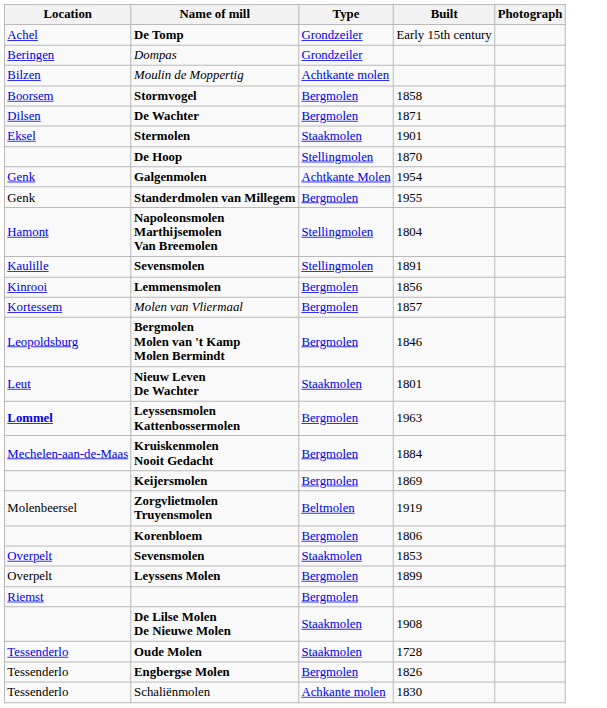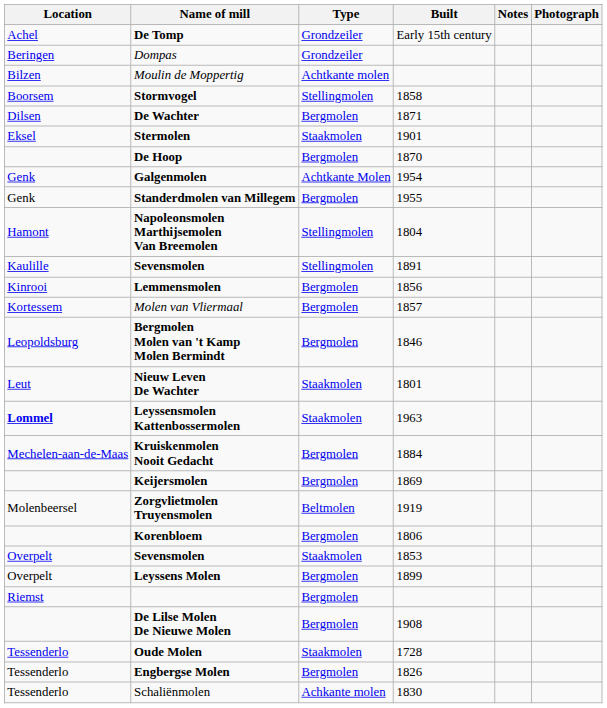+ column: Notes
Stormvogel | Type: Bergmolen -> Stellingmolen
De Hoop | Type: Stellingmolen -> Bergmolen
Leyssensmolen Kattenbossermolen | Type: Bergmolen -> Staakmolen
De Lilse Molen De Nieuwe Molen | Type: Staakmolen -> Bergmolen
